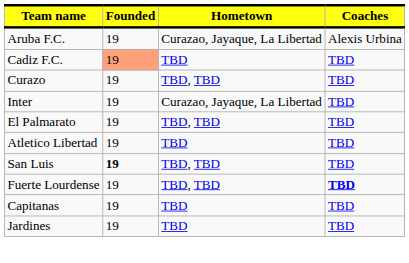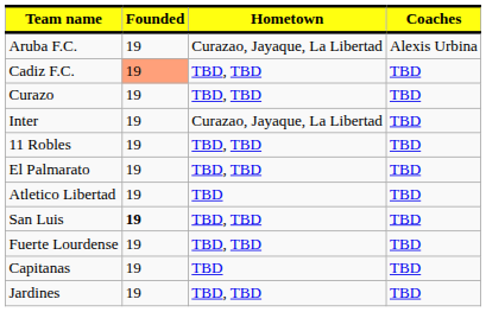Cadiz F.C. | Hometown: TBD -> TBD, TBD
+ row: 11 Robles | 19 | TBD, TBD | TBD
Fuerte Lourdense | Coaches: bold -> normal
Jardines | Hometown: TBD -> TBD, TBD
